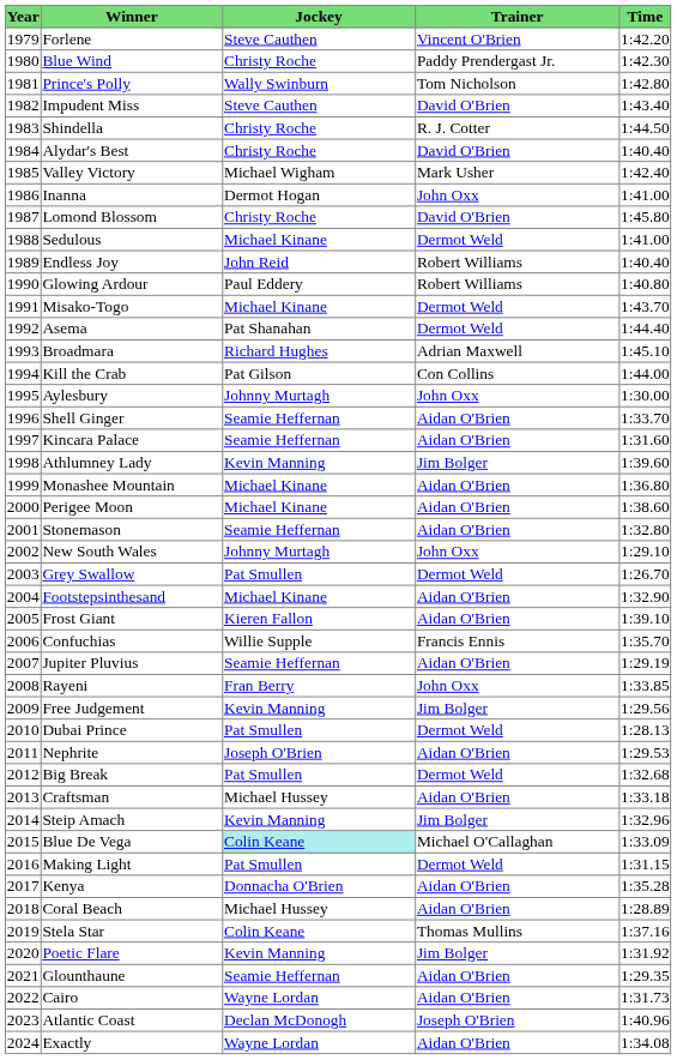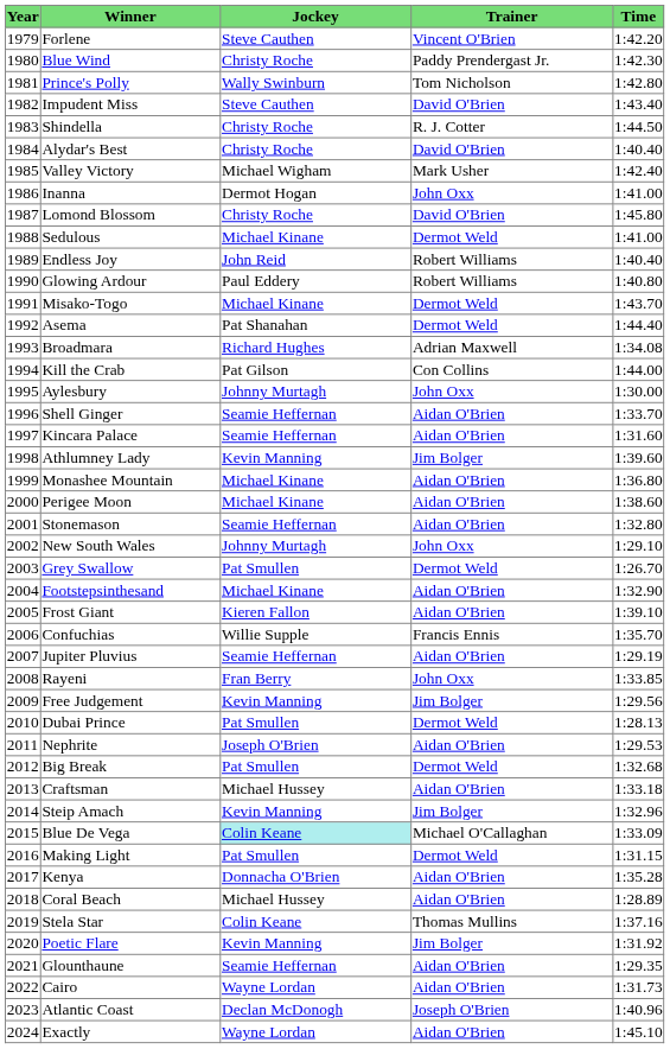Broadmara | Time: 1:45.10 -> 1:34.08
Exactly | Time: 1:34.08 -> 1:45.10
